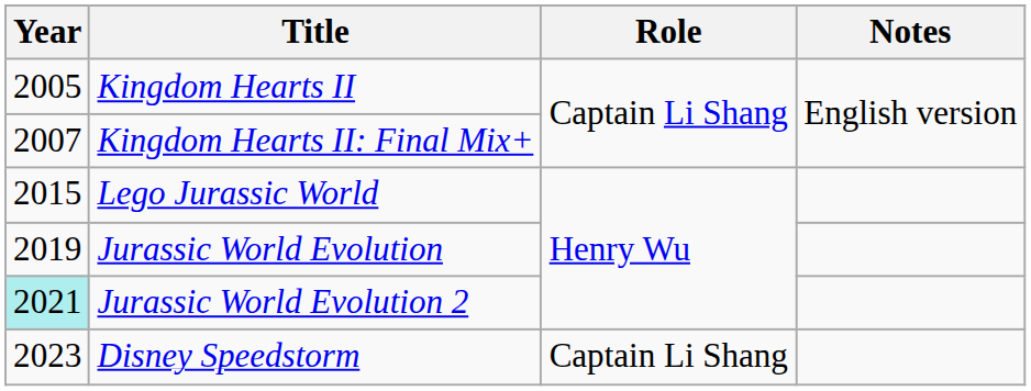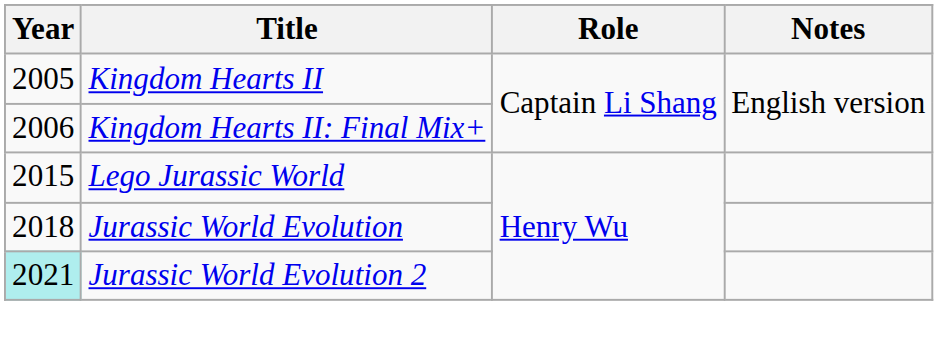Kingdom Hearts II: Final Mix+ | Year: 2007 -> 2006
Jurassic World Evolution | Year: 2019 -> 2018
- row: 2023 | Disney Speedstorm | Captain Li Shang
